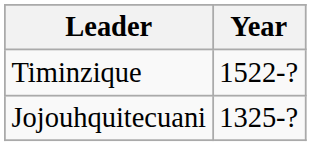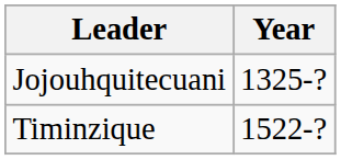rows swapped: Jojouhquitecuani <-> Timinzique
